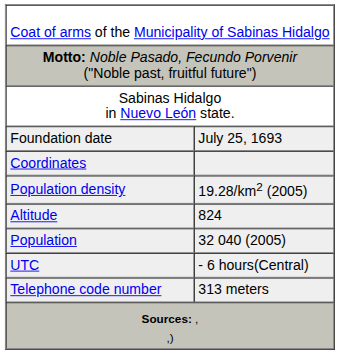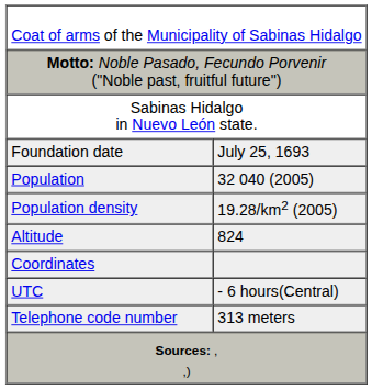rows swapped: Population <-> Coordinates
